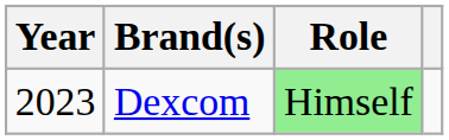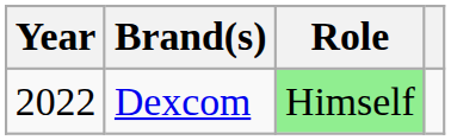Dexcom | Year: 2023 -> 2022
